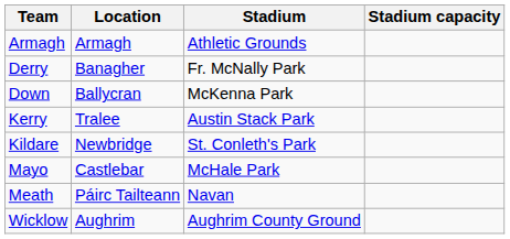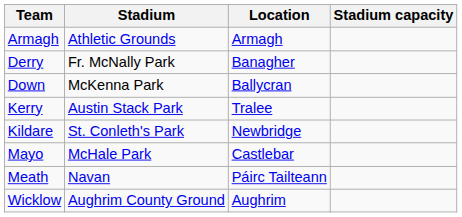columns swapped: Location <-> Stadium
